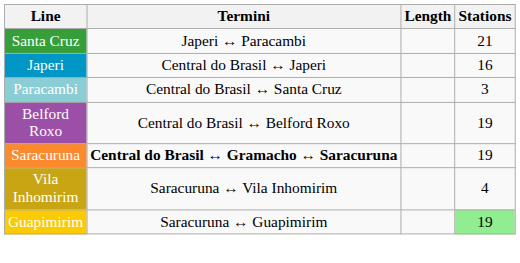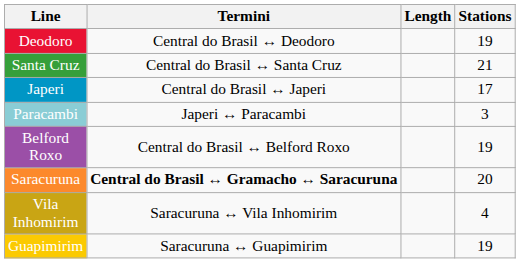+ row: Deodoro | Central do Brasil ↔ Deodoro | 19
Santa Cruz | Termini: Japeri ↔ Paracambi -> Central do Brasil ↔ Santa Cruz
Japeri | Stations: 16 -> 17
Paracambi | Termini: Central do Brasil ↔ Santa Cruz -> Japeri ↔ Paracambi
Saracuruna | Stations: 19 -> 20
Guapimirim | Stations: lightgreen background -> no background
